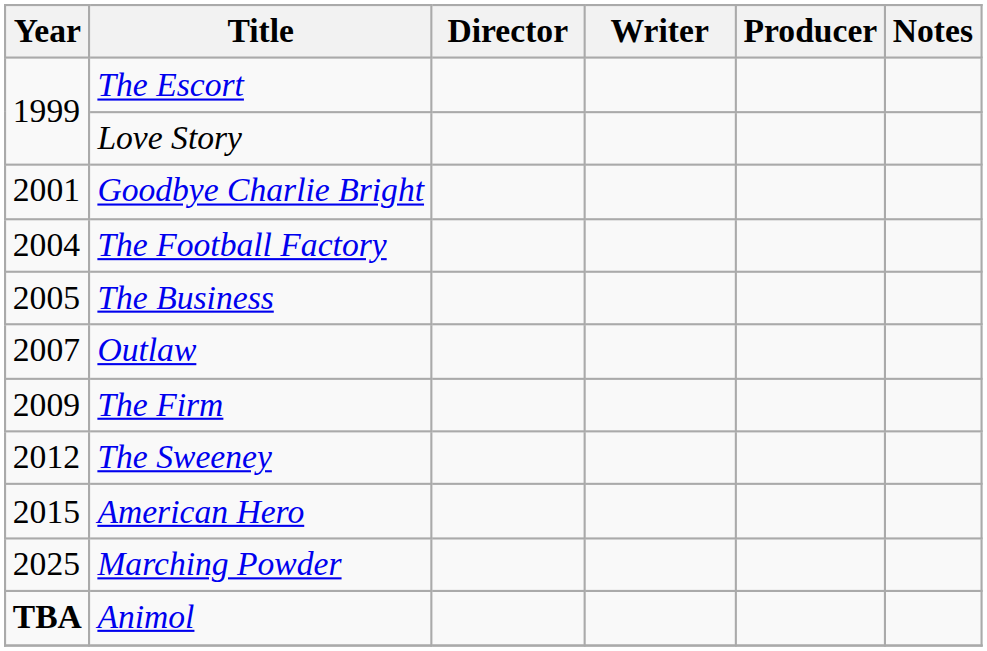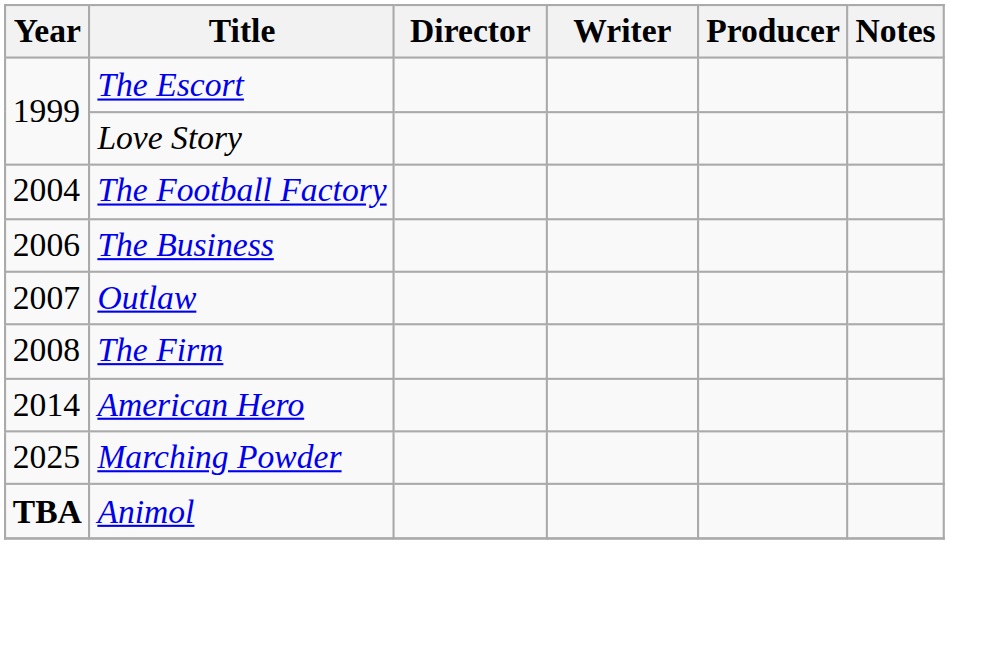- row: 2001 | Goodbye Charlie Bright
The Business | Year: 2005 -> 2006
The Firm | Year: 2009 -> 2008
- row: 2012 | The Sweeney
American Hero | Year: 2015 -> 2014
